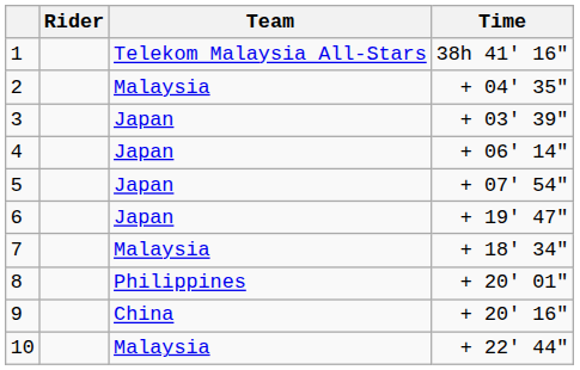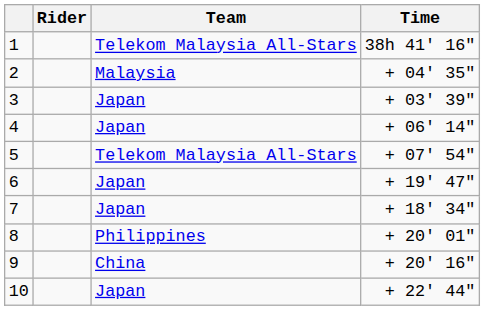5 | Team: Japan -> Telekom Malaysia All-Stars
7 | Team: Malaysia -> Japan
10 | Team: Malaysia -> Japan
